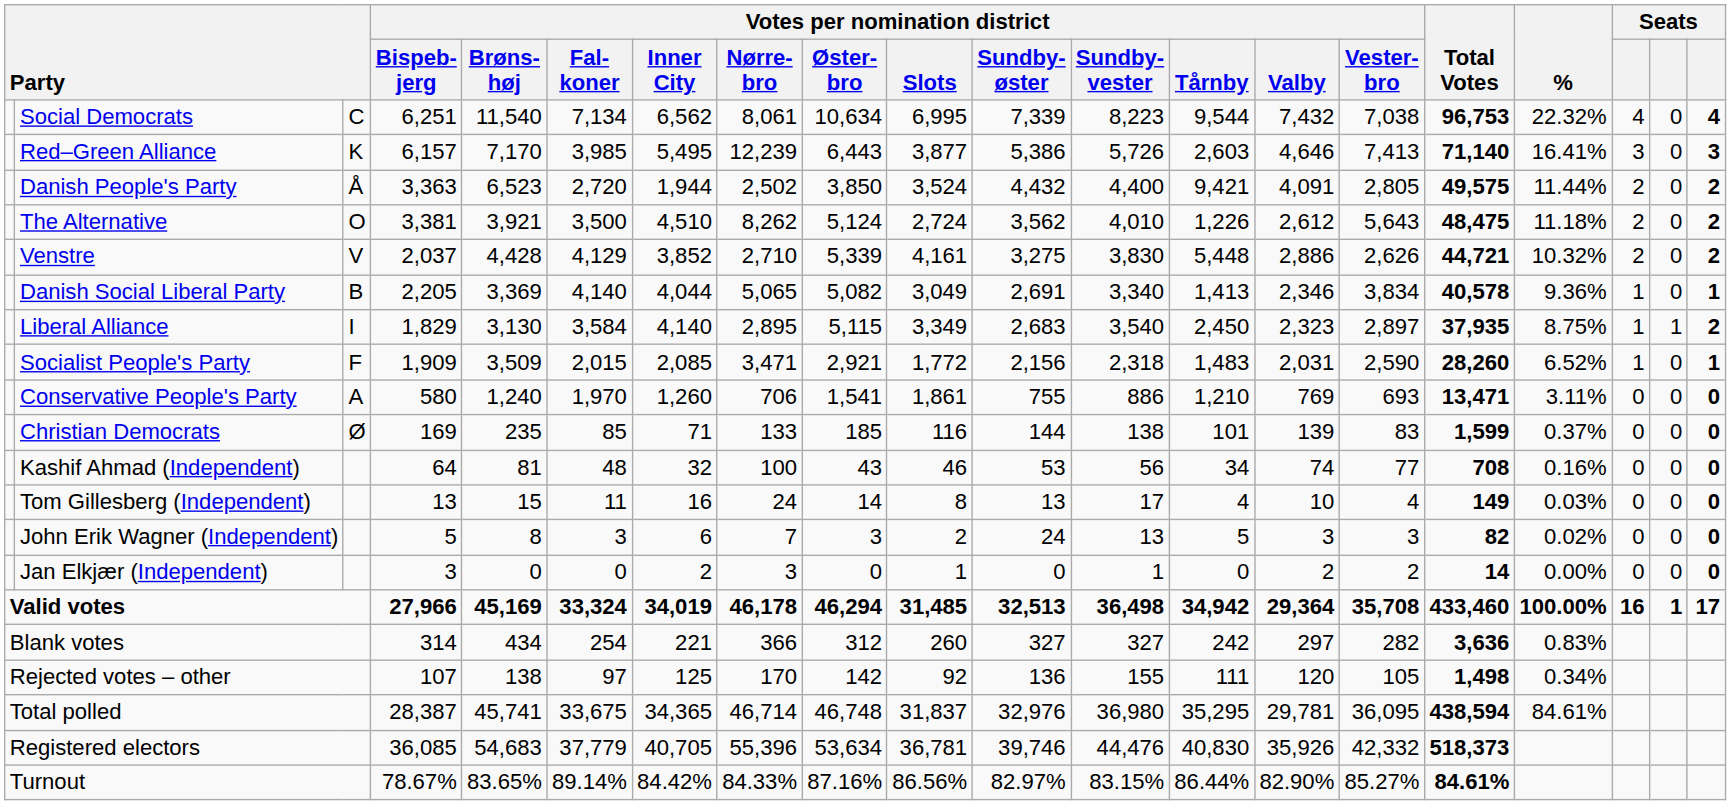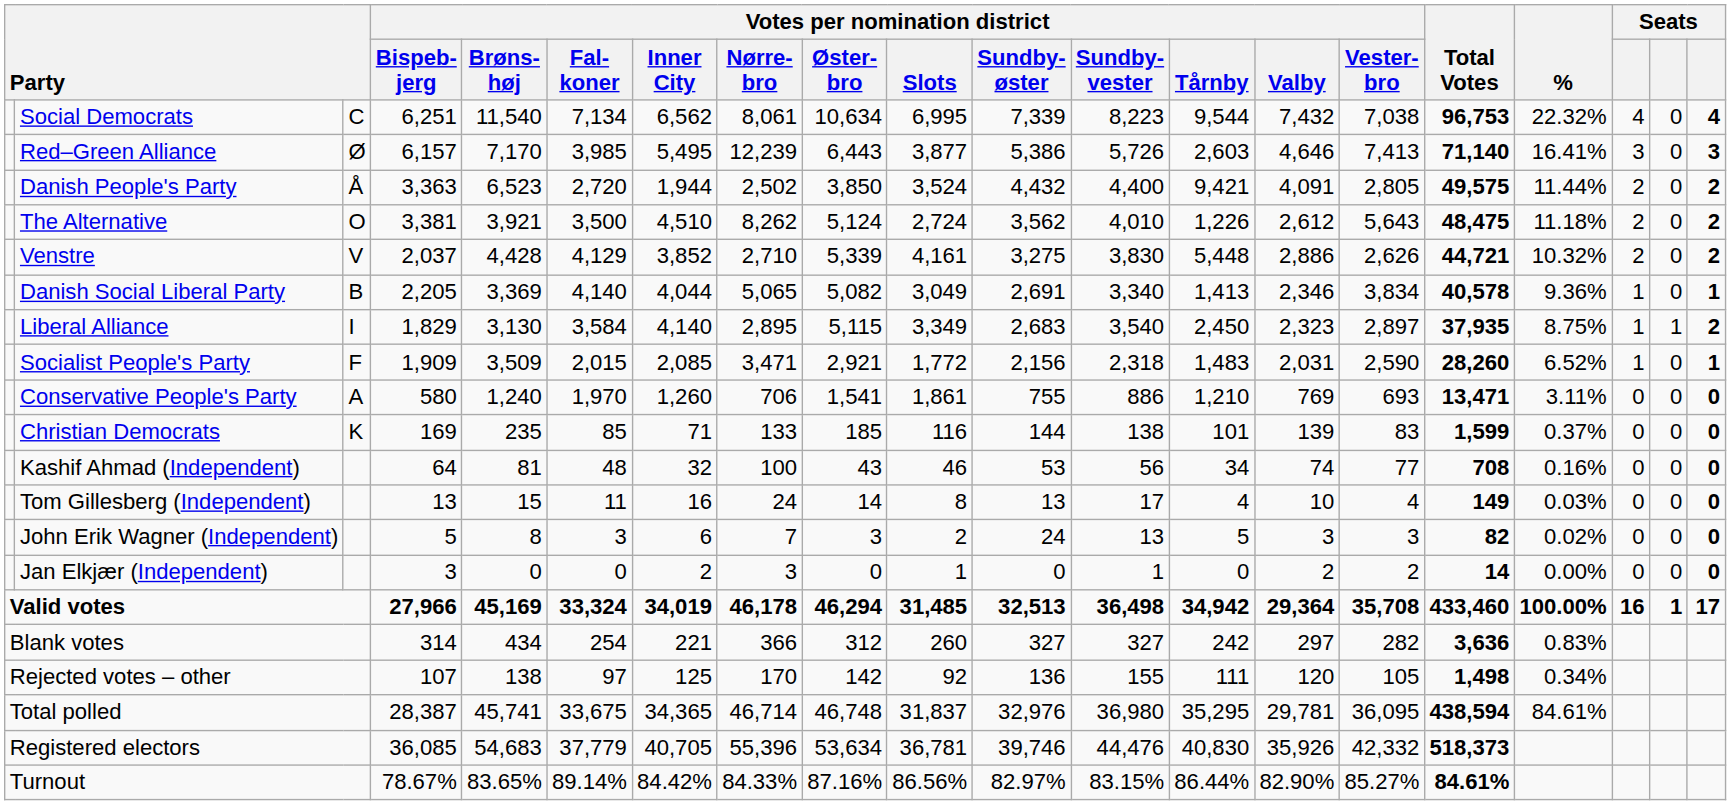Red–Green Alliance | column 3: K -> Ø
Christian Democrats | column 3: Ø -> K
